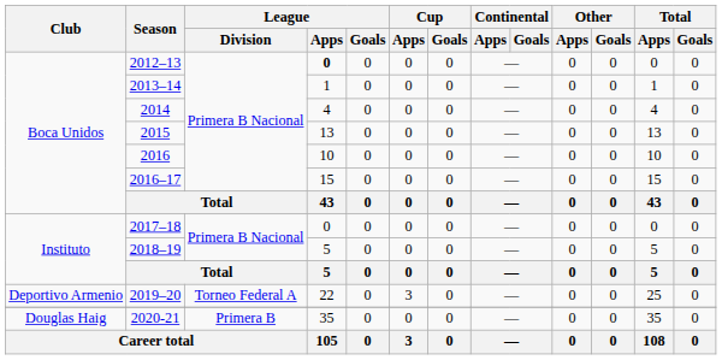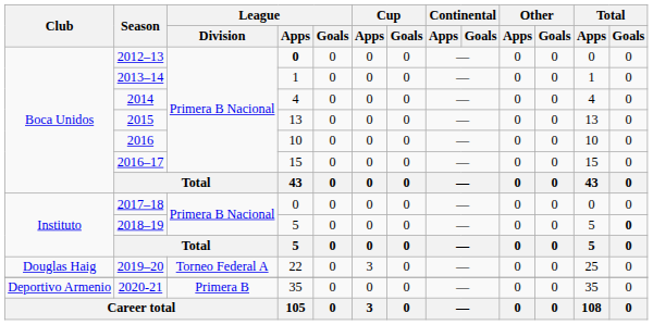2018–19 | Total / Goals: normal -> bold
2019–20 | Club: Deportivo Armenio -> Douglas Haig
2020-21 | Club: Douglas Haig -> Deportivo Armenio
